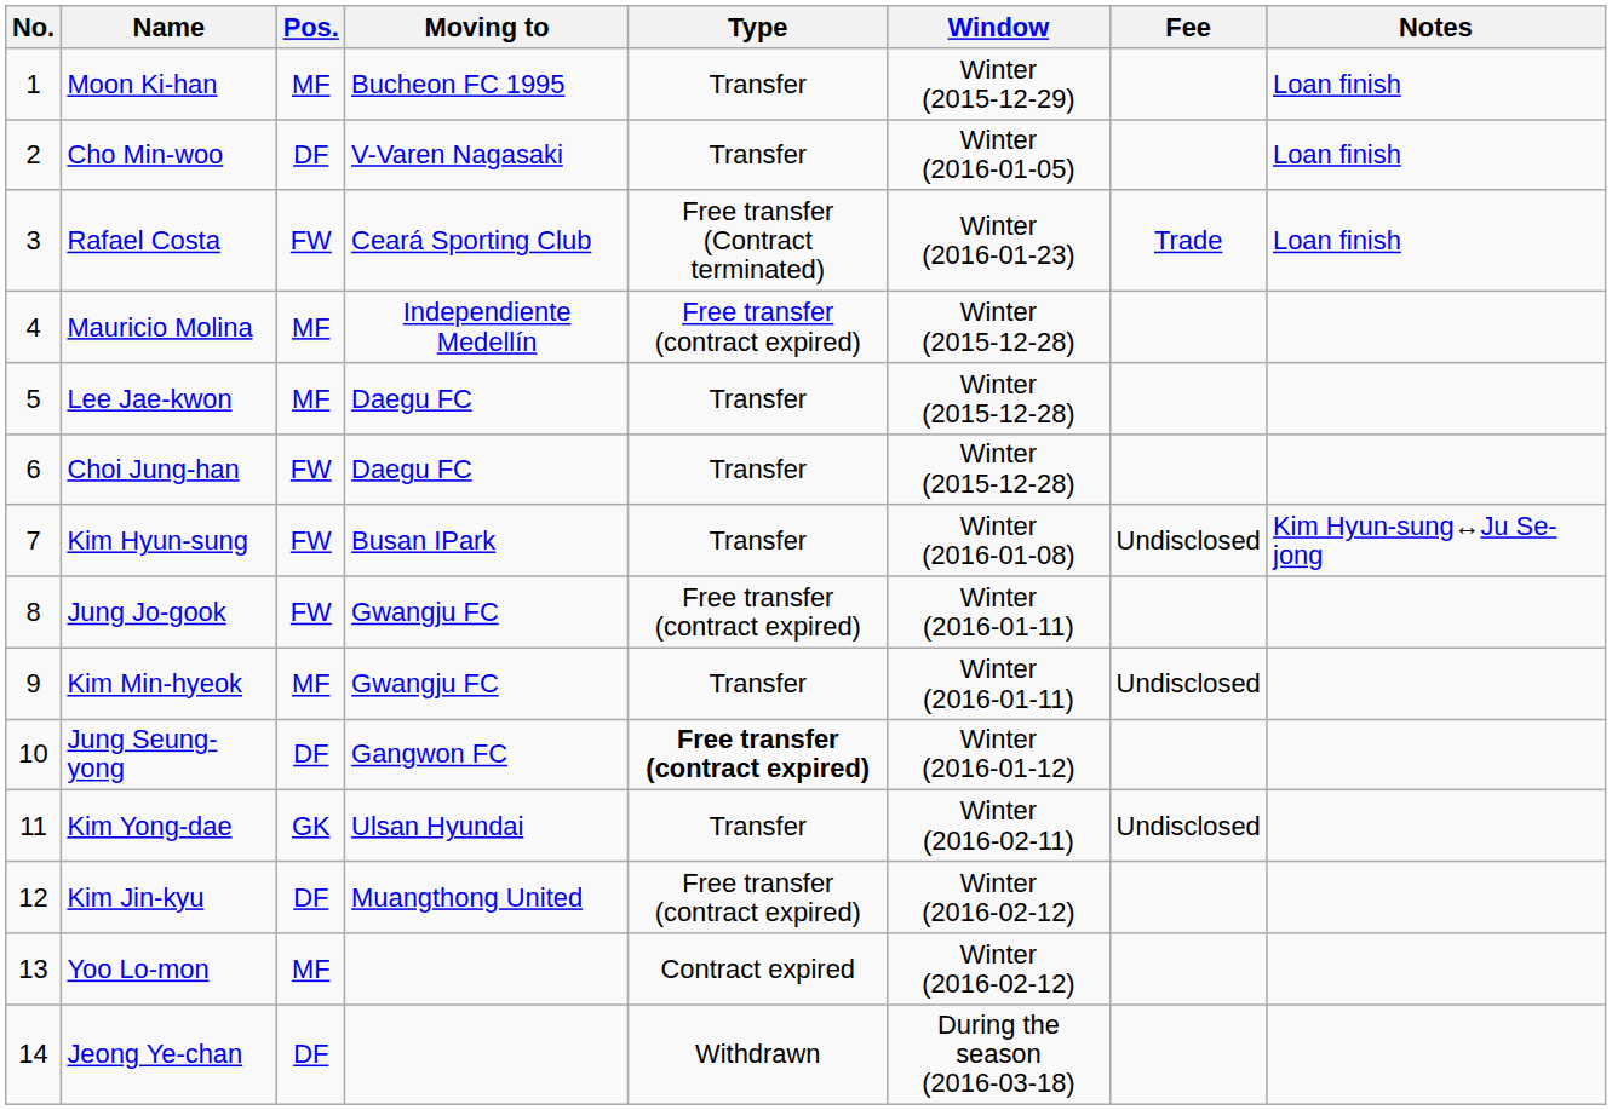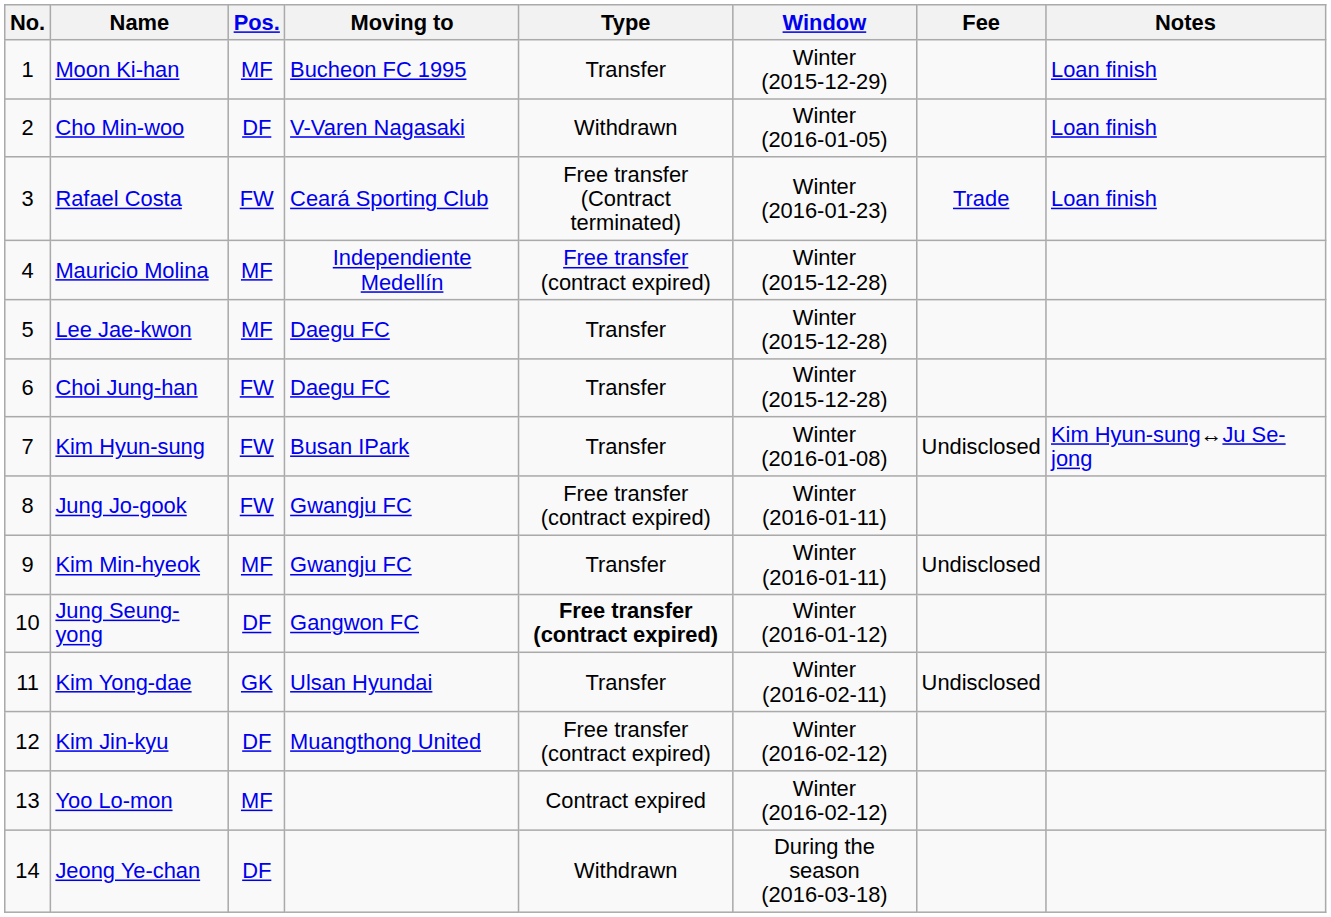Cho Min-woo | Type: Transfer -> Withdrawn
